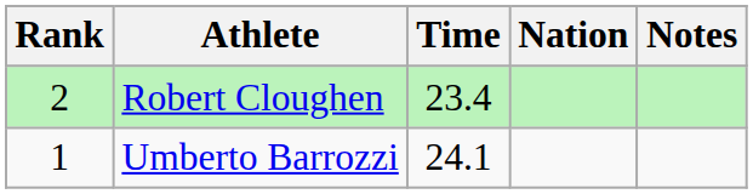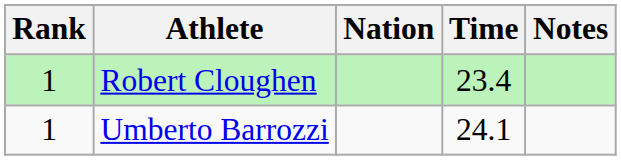columns swapped: Nation <-> Time
Robert Cloughen | Rank: 2 -> 1
